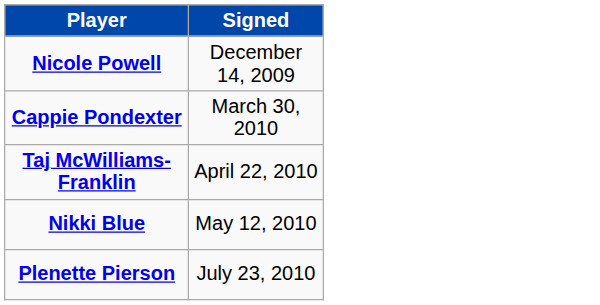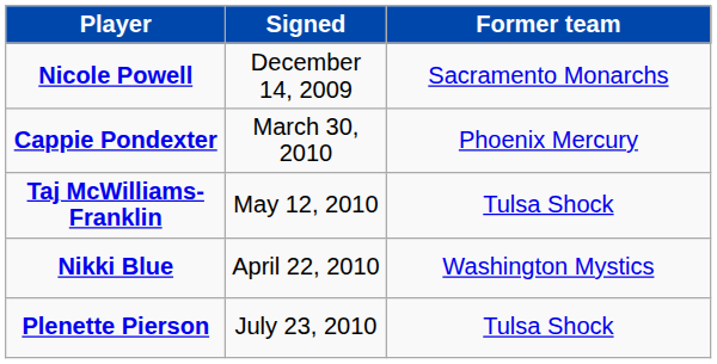+ column: Former team | Sacramento Monarchs | Phoenix Mercury | Tulsa Shock | Washington Mystics | Tulsa Shock
Taj McWilliams-Franklin | Signed: April 22, 2010 -> May 12, 2010
Nikki Blue | Signed: May 12, 2010 -> April 22, 2010
